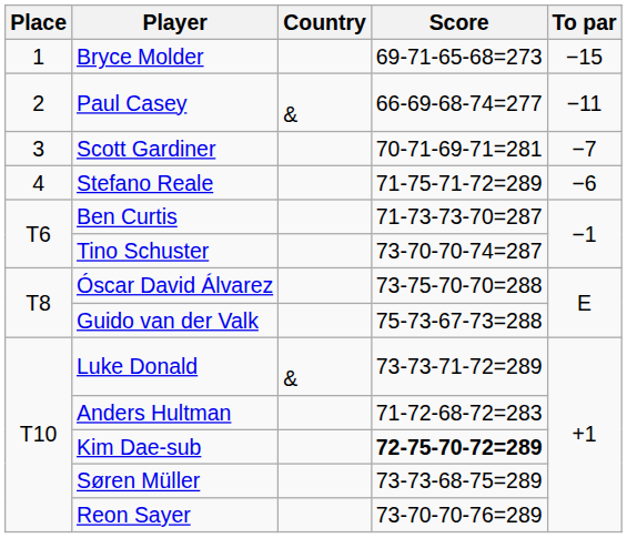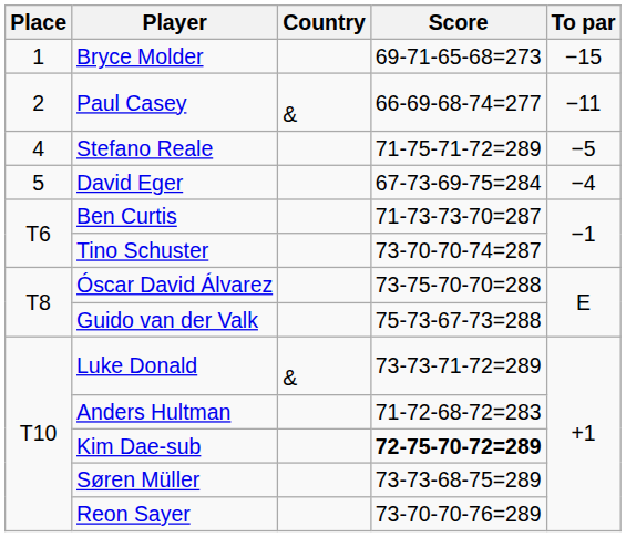- row: 3 | Scott Gardiner | 70-71-69-71=281 | −7
Stefano Reale | To par: −6 -> −5
+ row: 5 | David Eger | 67-73-69-75=284 | −4
